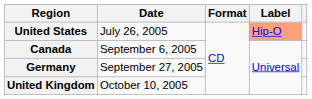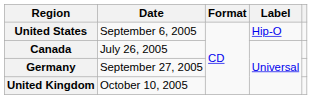United States | Date: July 26, 2005 -> September 6, 2005
United States | Label: lightsalmon background -> no background
Canada | Date: September 6, 2005 -> July 26, 2005
